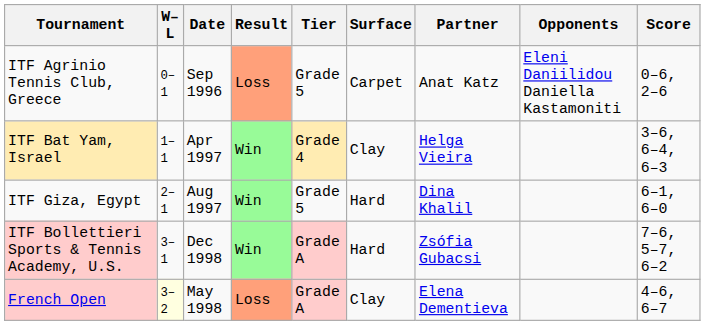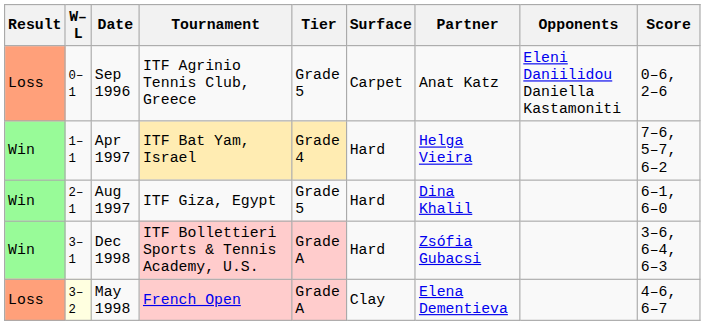columns swapped: Result <-> Tournament
Apr 1997 | Surface: Clay -> Hard
Apr 1997 | Score: 3–6, 6–4, 6–3 -> 7–6, 5–7, 6–2
Dec 1998 | Score: 7–6, 5–7, 6–2 -> 3–6, 6–4, 6–3
